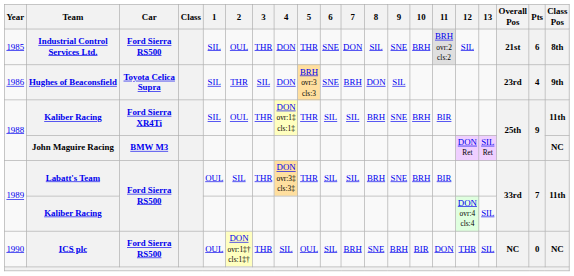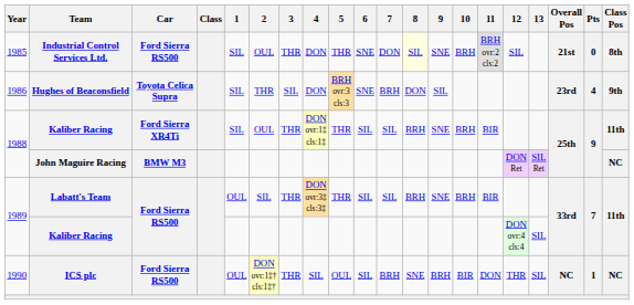Industrial Control Services Ltd. | 8: no background -> lightyellow background
Industrial Control Services Ltd. | Pts: 6 -> 0
ICS plc | Pts: 0 -> 1
